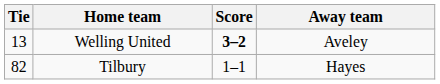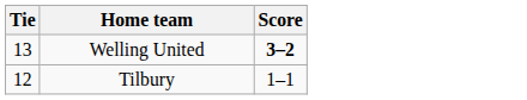- column: Away team | Aveley | Hayes
Tilbury | Tie: 82 -> 12
